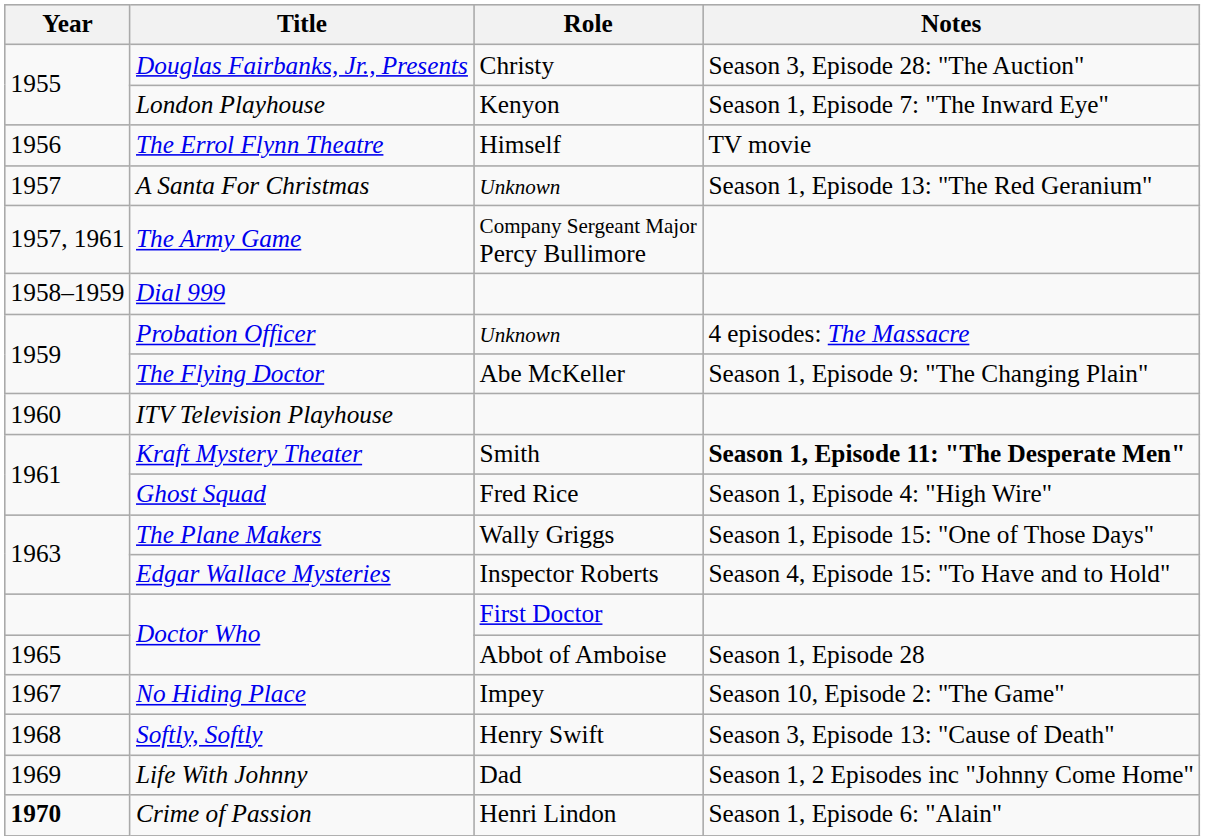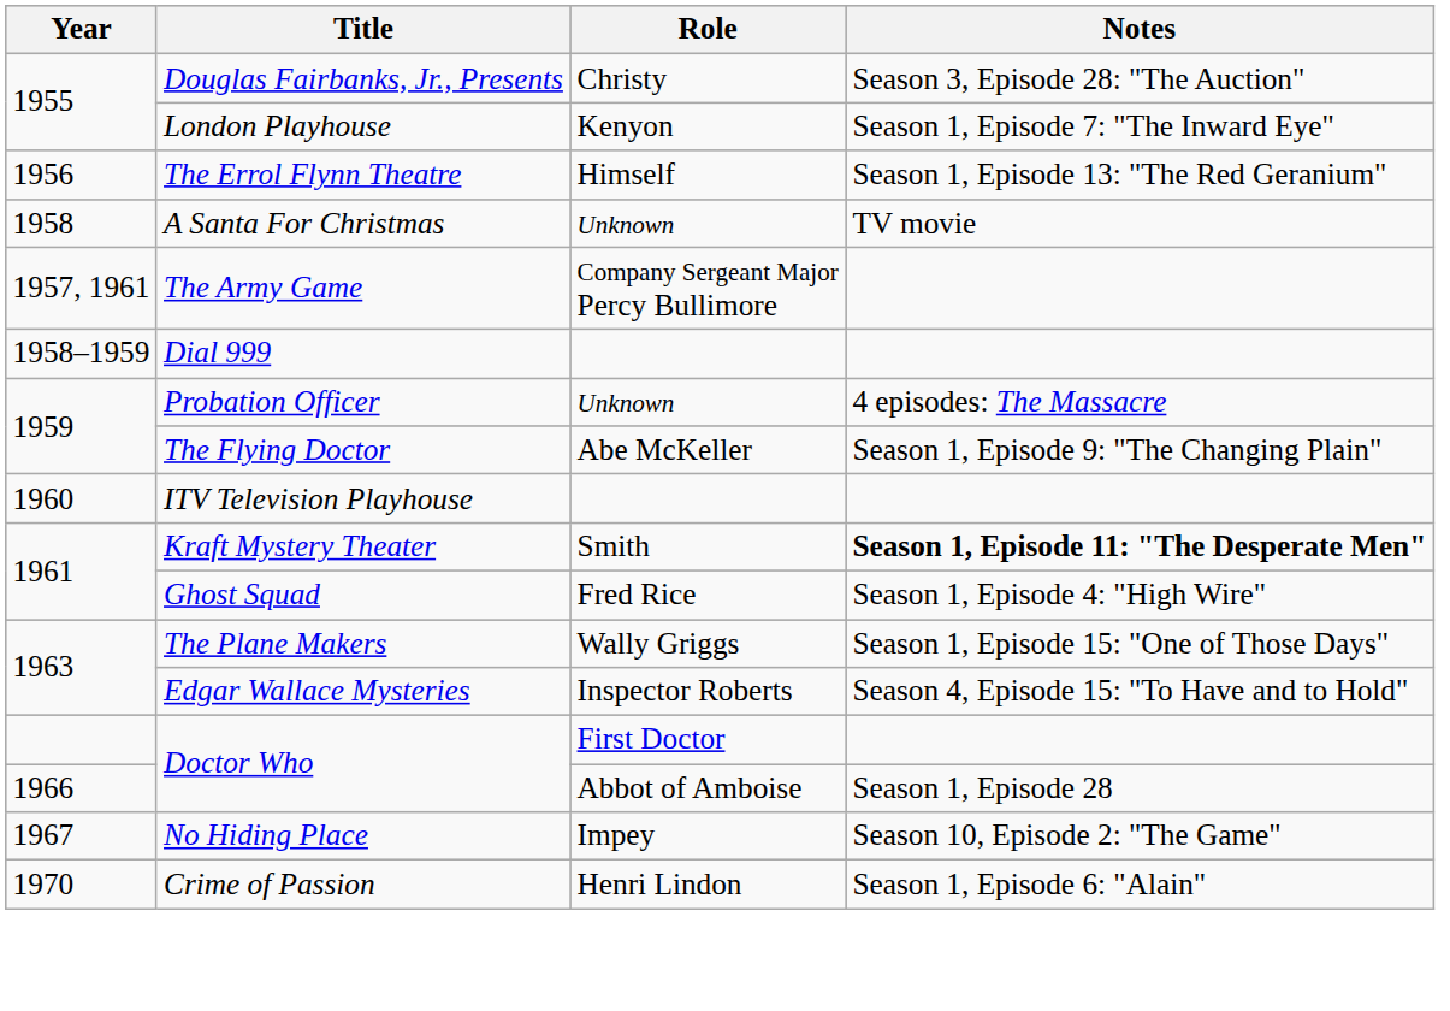The Errol Flynn Theatre | Notes: TV movie -> Season 1, Episode 13: "The Red Geranium"
A Santa For Christmas | Year: 1957 -> 1958
A Santa For Christmas | Notes: Season 1, Episode 13: "The Red Geranium" -> TV movie
Doctor Who / Abbot of Amboise | Year: 1965 -> 1966
- row: 1968 | Softly, Softly | Henry Swift | Season 3, Episode 13: "Cause of Death"
- row: 1969 | Life With Johnny | Dad | Season 1, 2 Episodes inc "Johnny Come Home"
Crime of Passion | Year: bold -> normal
